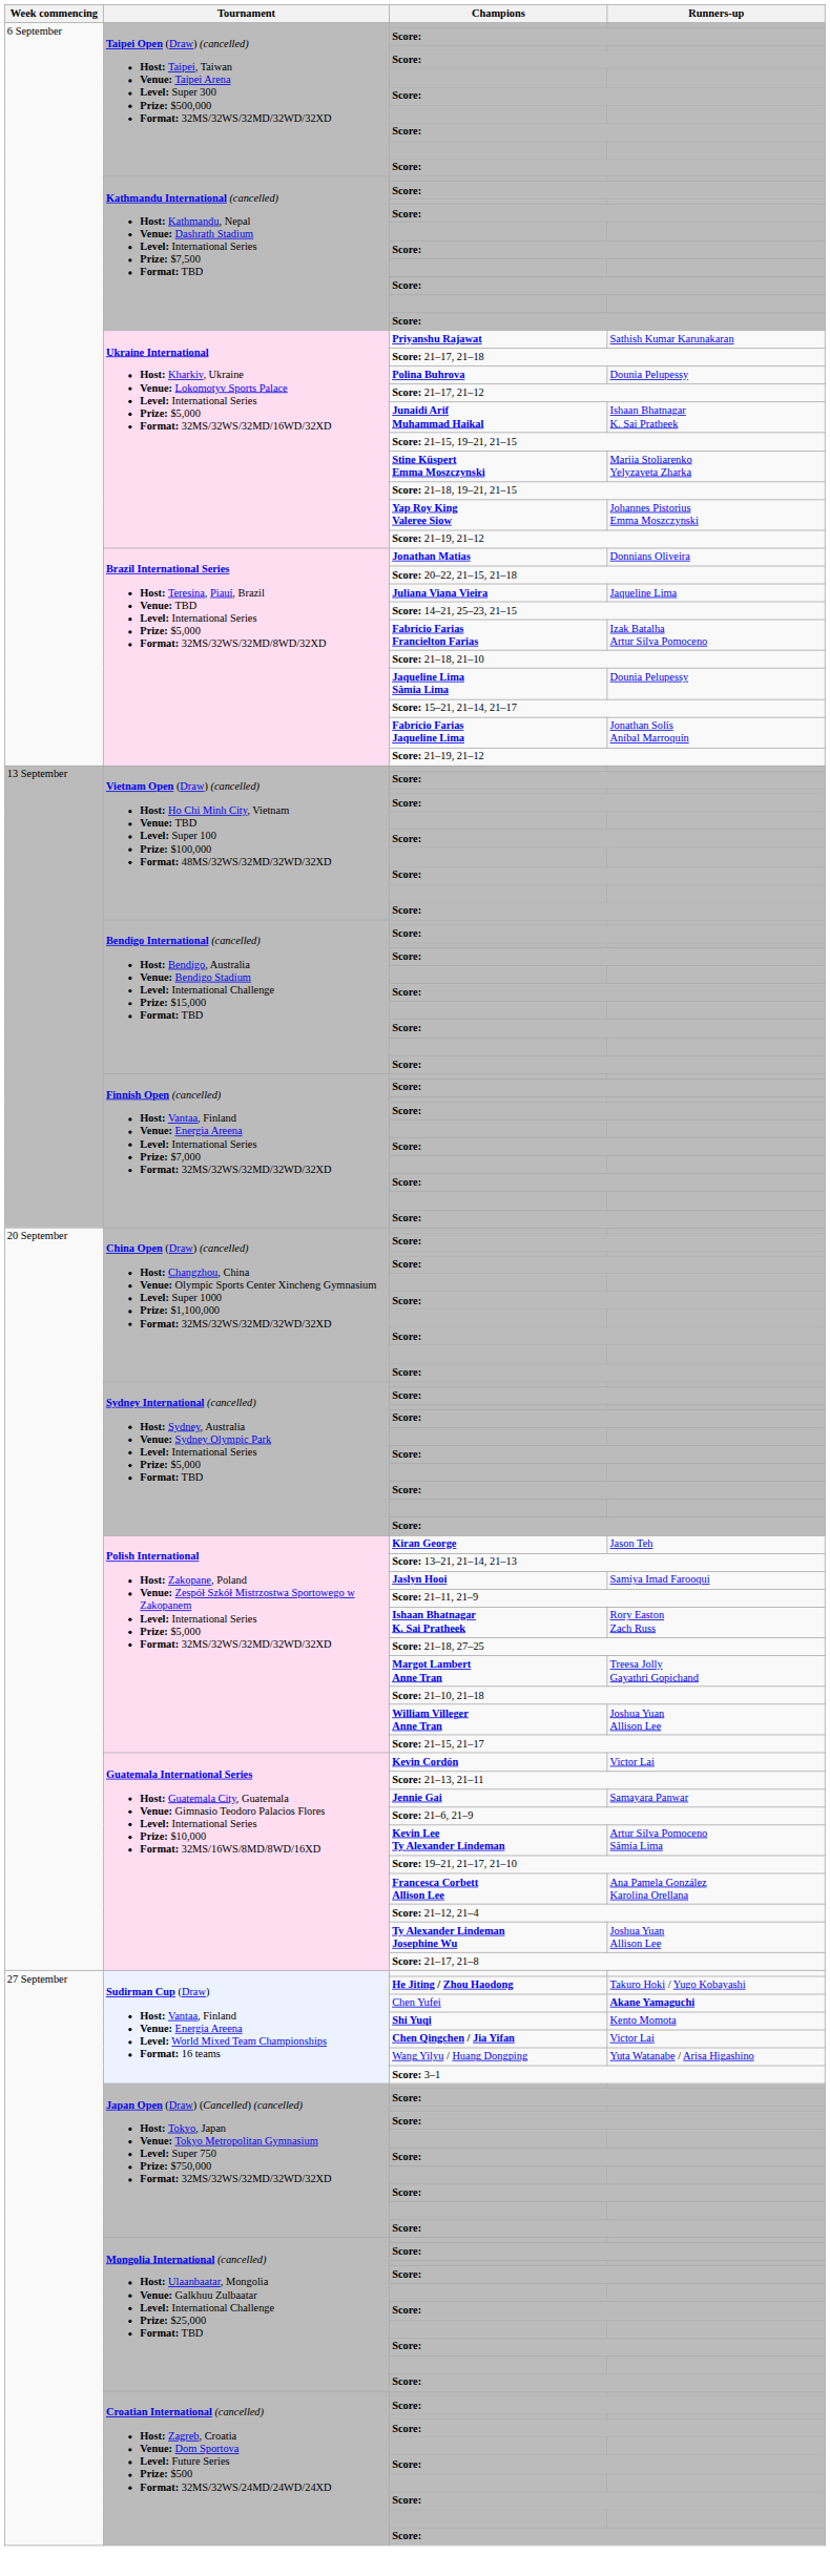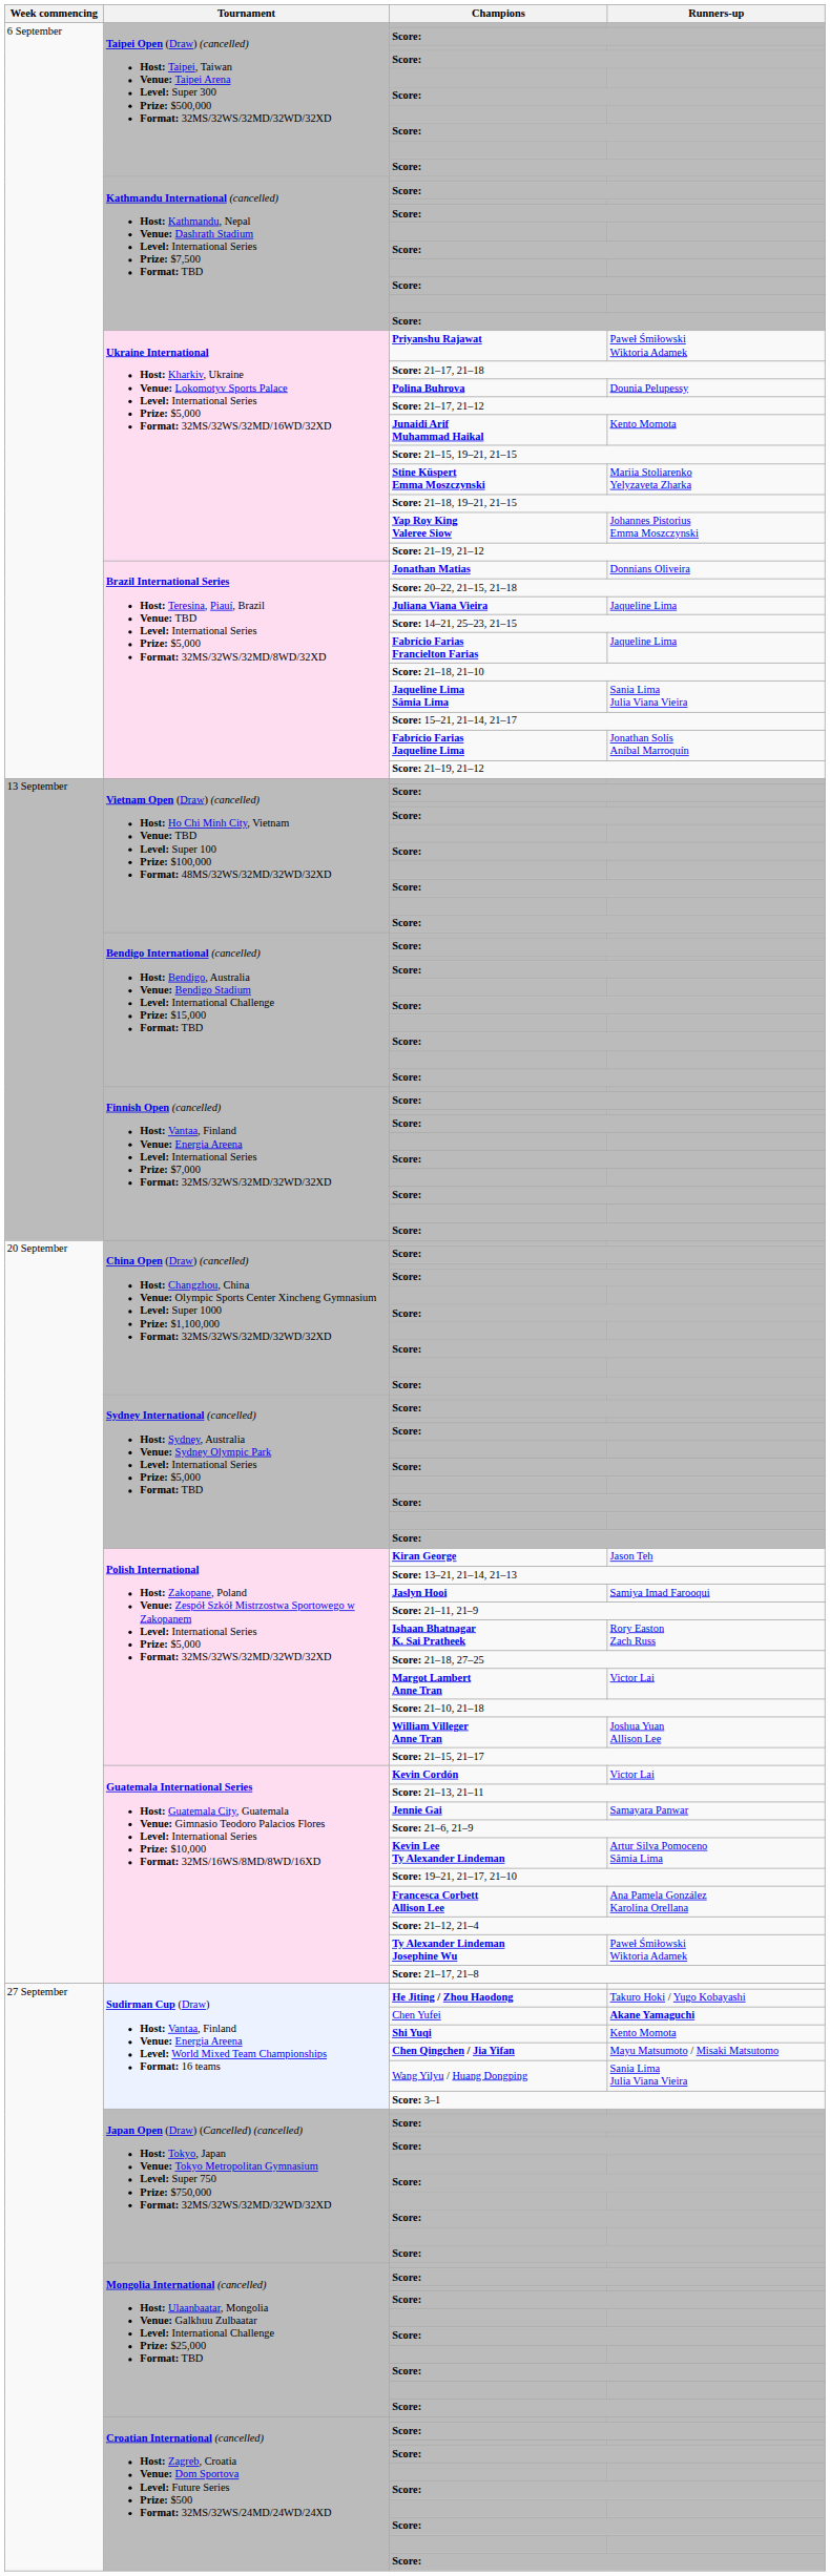Priyanshu Rajawat | Runners-up: Sathish Kumar Karunakaran -> Paweł Śmiłowski Wiktoria Adamek
Junaidi Arif Muhammad Haikal | Runners-up: Ishaan Bhatnagar K. Sai Pratheek -> Kento Momota
Fabrício Farias Francielton Farias | Runners-up: Izak Batalha Artur Silva Pomoceno -> Jaqueline Lima
Jaqueline Lima Sâmia Lima | Runners-up: Dounia Pelupessy -> Sania Lima Julia Viana Vieira
Margot Lambert Anne Tran | Runners-up: Treesa Jolly Gayathri Gopichand -> Victor Lai
Ty Alexander Lindeman Josephine Wu | Runners-up: Joshua Yuan Allison Lee -> Paweł Śmiłowski Wiktoria Adamek
Chen Qingchen / Jia Yifan | Runners-up: Victor Lai -> Mayu Matsumoto / Misaki Matsutomo
Wang Yilyu / Huang Dongping | Runners-up: Yuta Watanabe / Arisa Higashino -> Sania Lima Julia Viana Vieira
